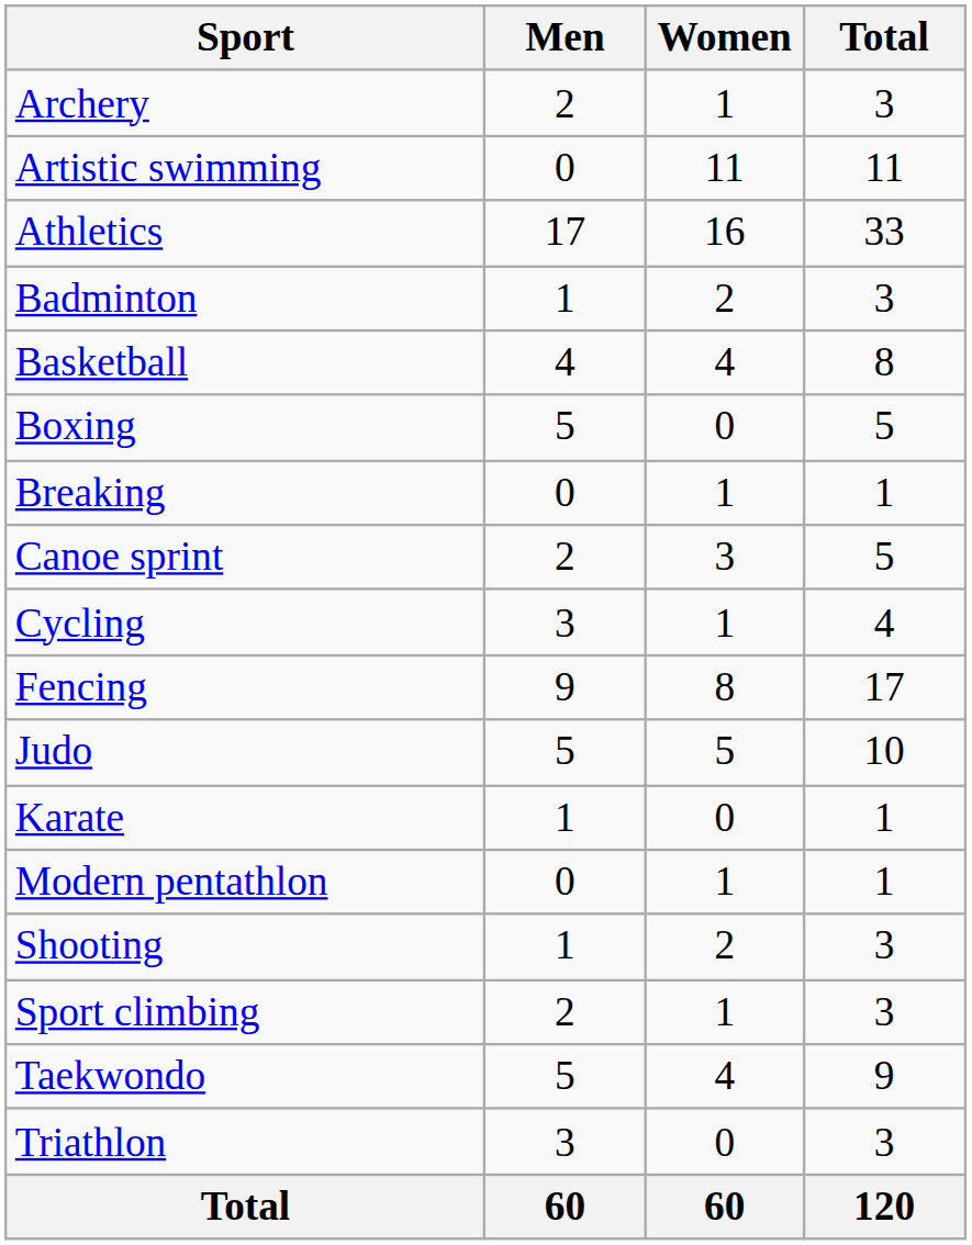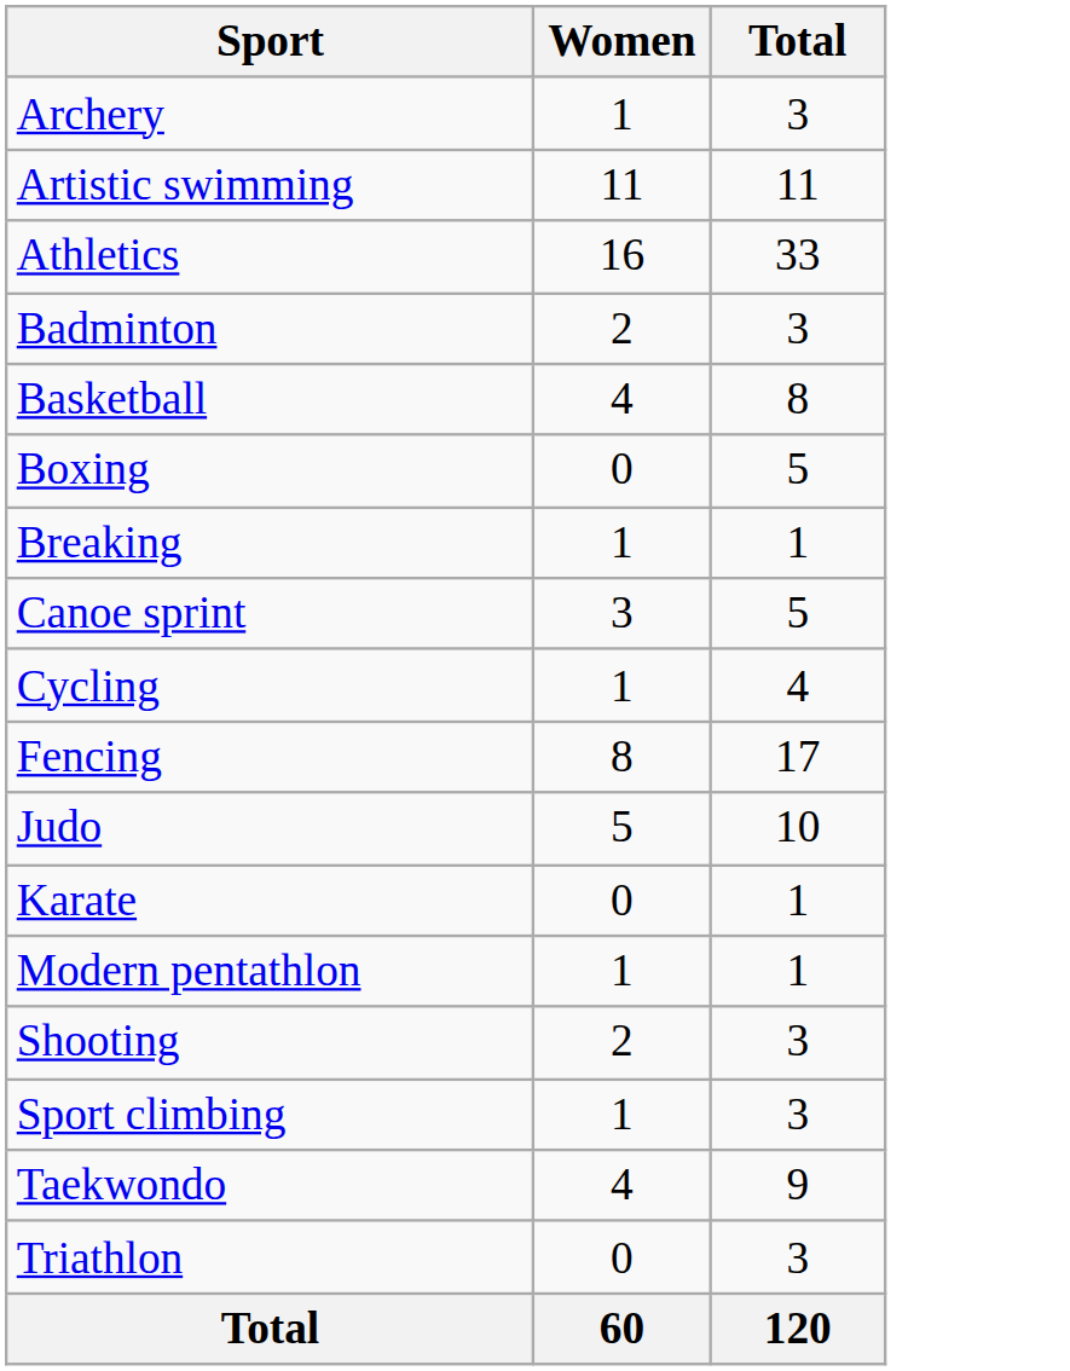- column: Men | 2 | 0 | 17 | 1 | 4 | 5 | 0 | 2 | 3 | 9 | 5 | 1 | 0 | 1 | 2 | 5 | 3 | 60
